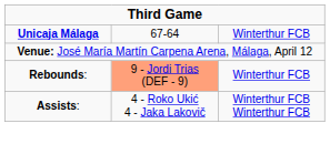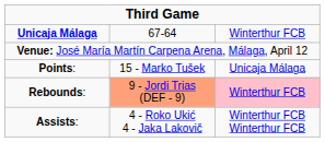+ row: Points: | 15 - Marko Tušek | Unicaja Málaga
Rebounds: | column 3: no background -> pink background
